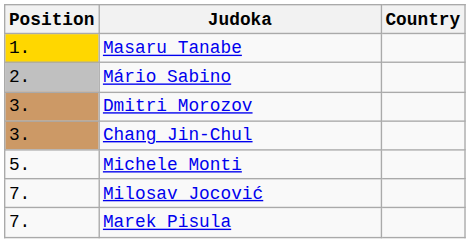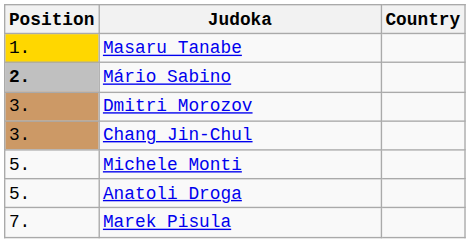Mário Sabino | Position: normal -> bold
+ row: 5. | Anatoli Droga
- row: 7. | Milosav Jocović
